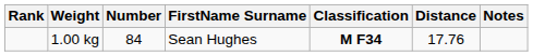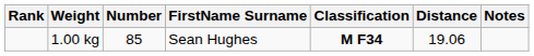1.00 kg | Number: 84 -> 85
1.00 kg | Distance: 17.76 -> 19.06
